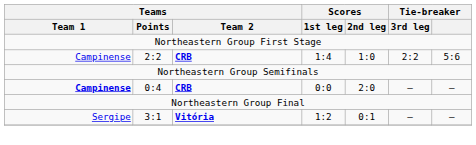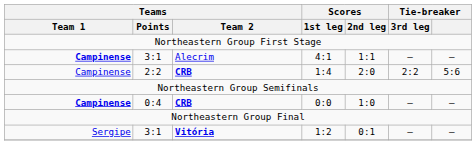+ row: Campinense | 3:1 | Alecrim | 4:1 | 1:1 | – | —
1:4 | Scores / 2nd leg: 1:0 -> 2:0
0:0 | Scores / 2nd leg: 2:0 -> 1:0
